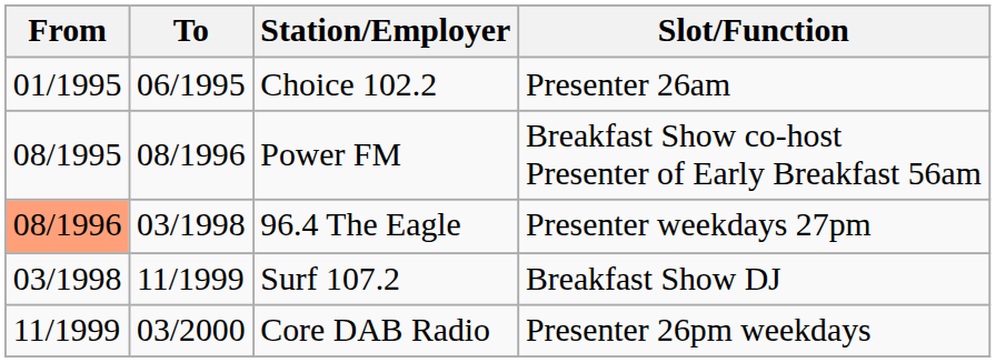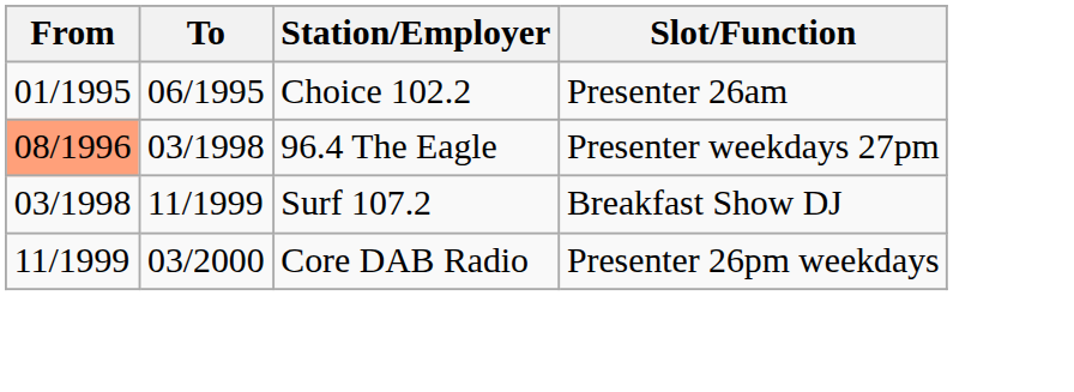- row: 08/1995 | 08/1996 | Power FM | Breakfast Show co-host Presenter of Early Breakfast 56am
